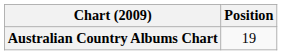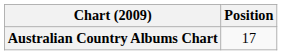Australian Country Albums Chart | Position: 19 -> 17
